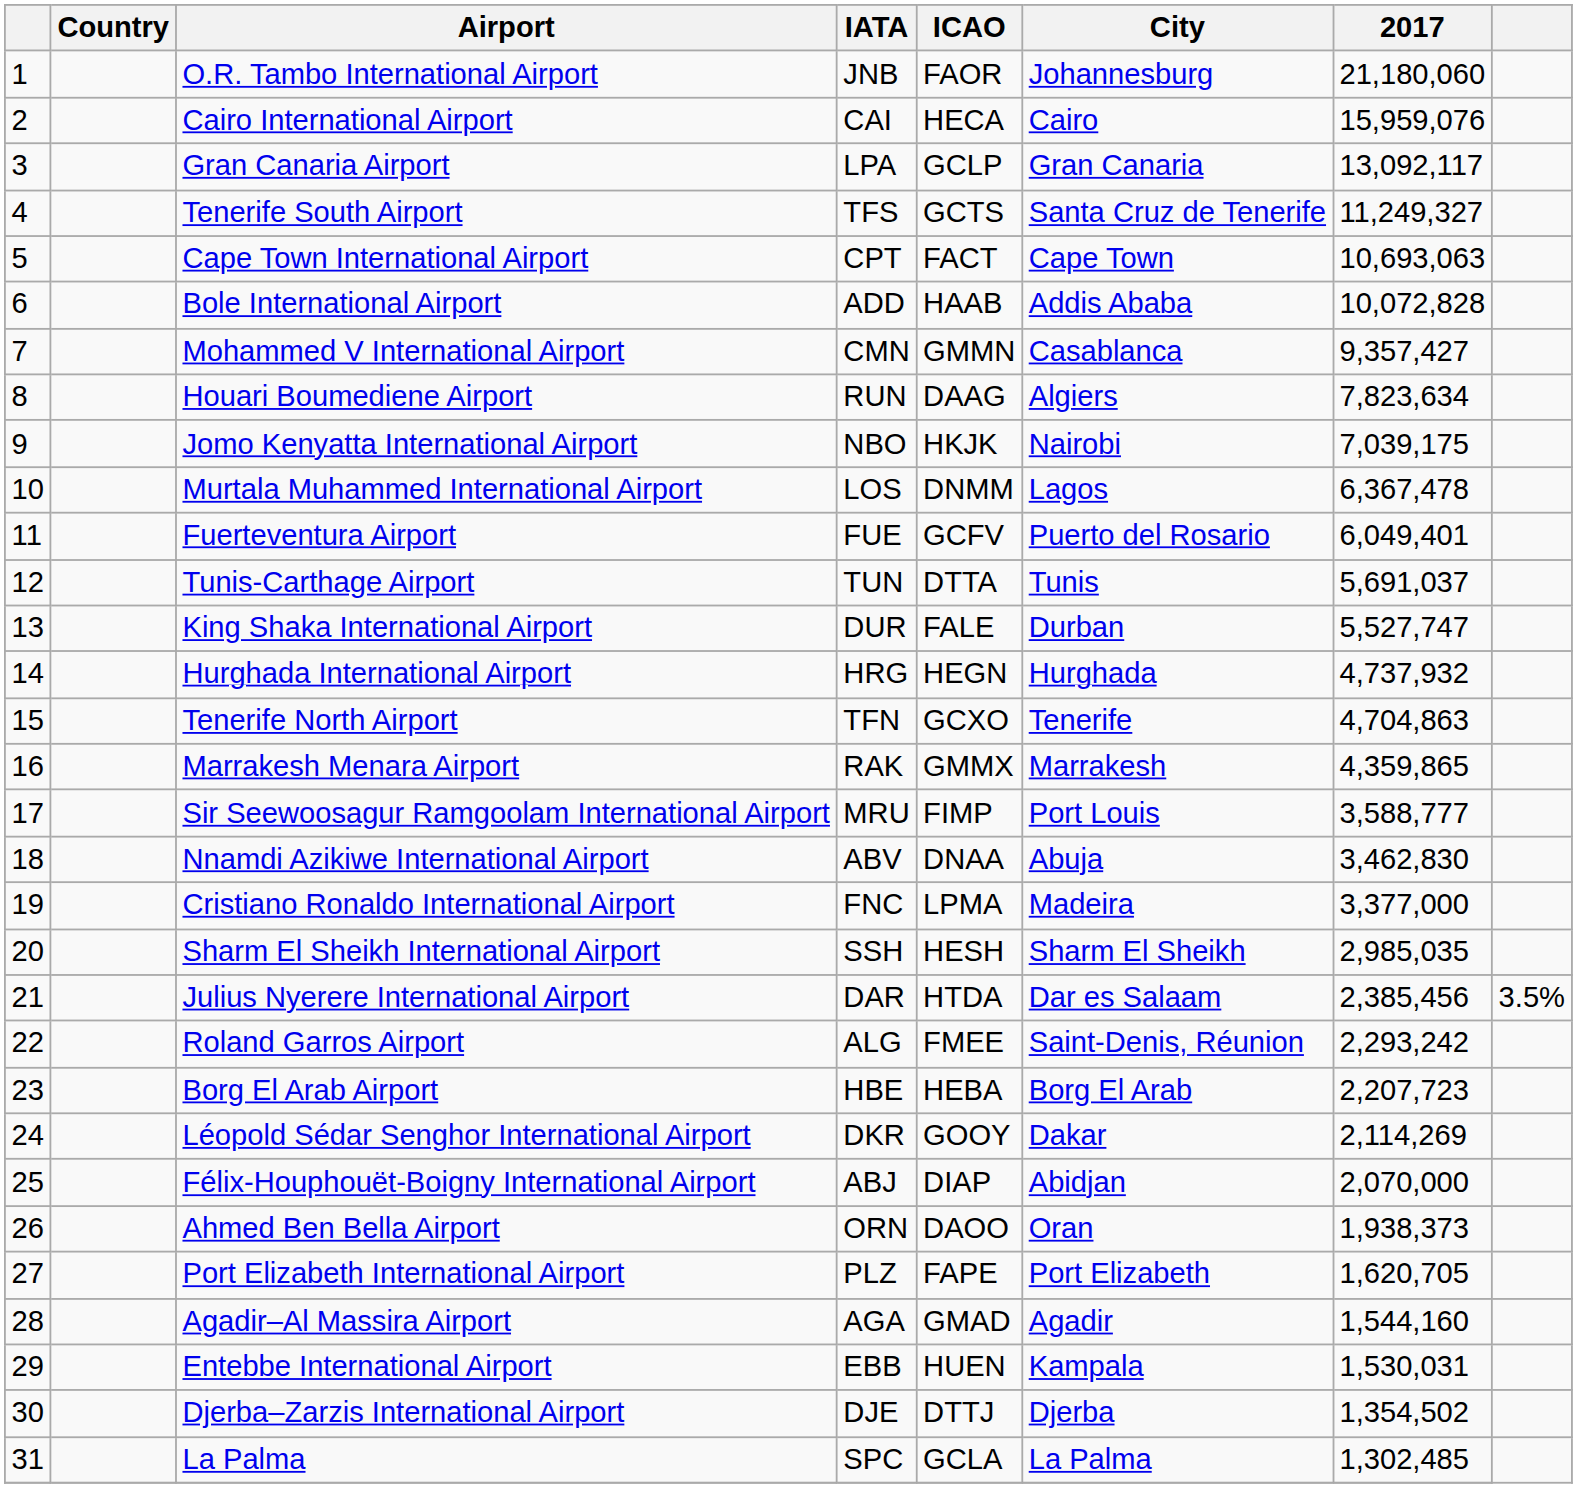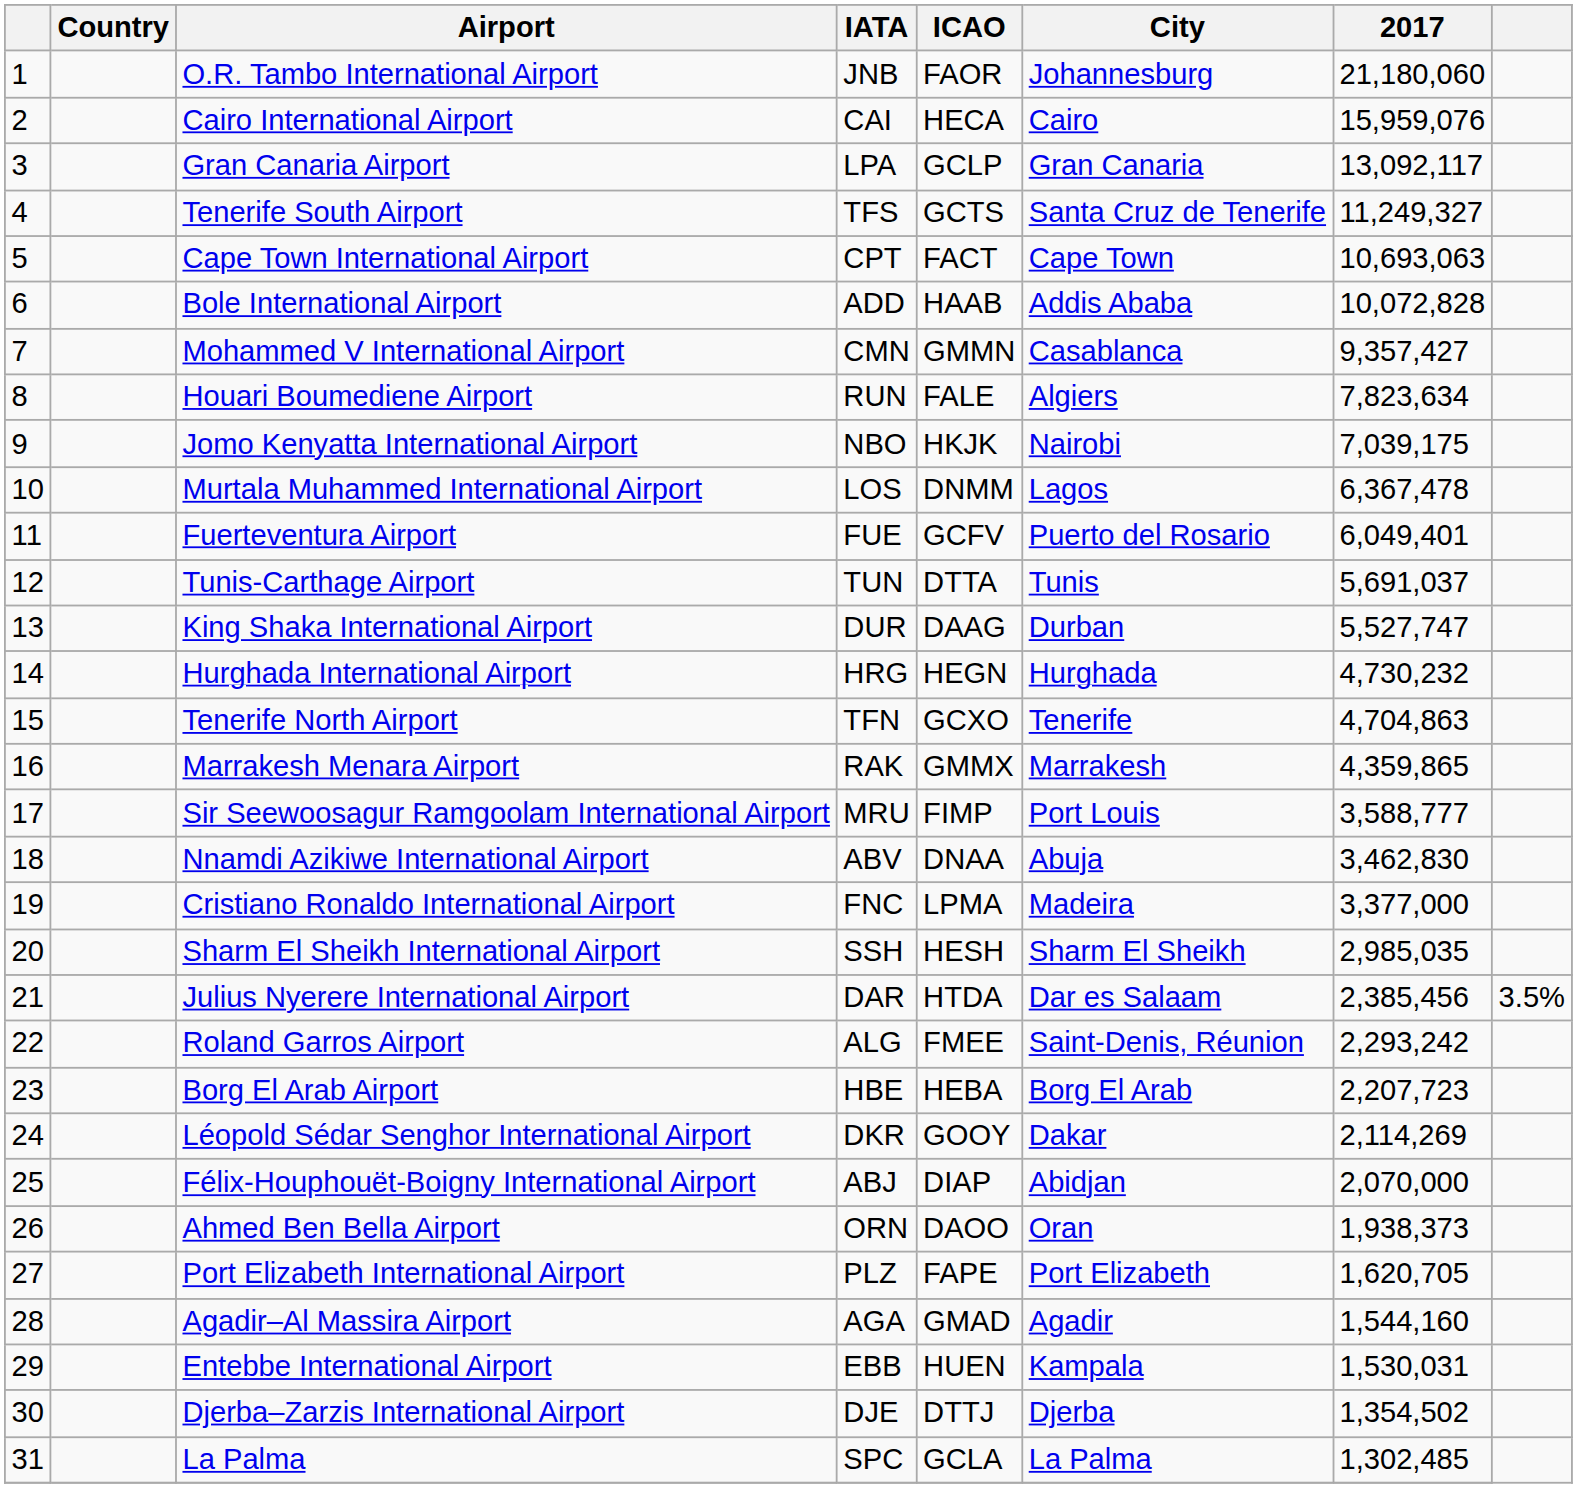Houari Boumediene Airport | ICAO: DAAG -> FALE
King Shaka International Airport | ICAO: FALE -> DAAG
Hurghada International Airport | 2017: 4,737,932 -> 4,730,232
